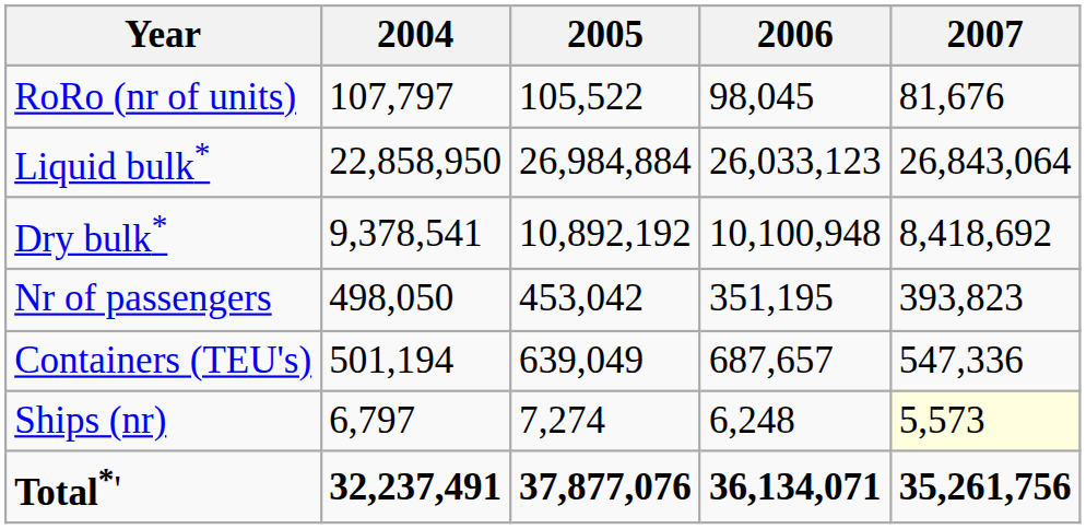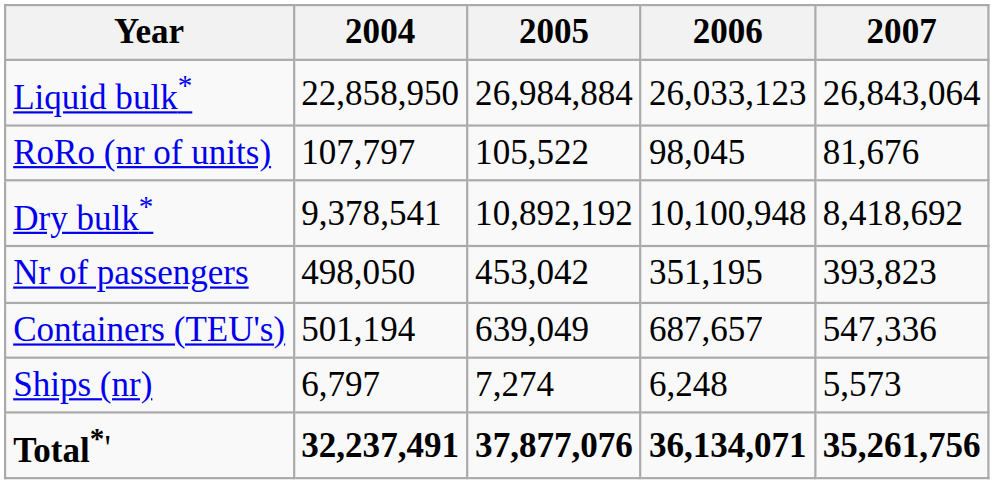rows swapped: RoRo (nr of units) <-> Liquid bulk*
Ships (nr) | 2007: lightyellow background -> no background
